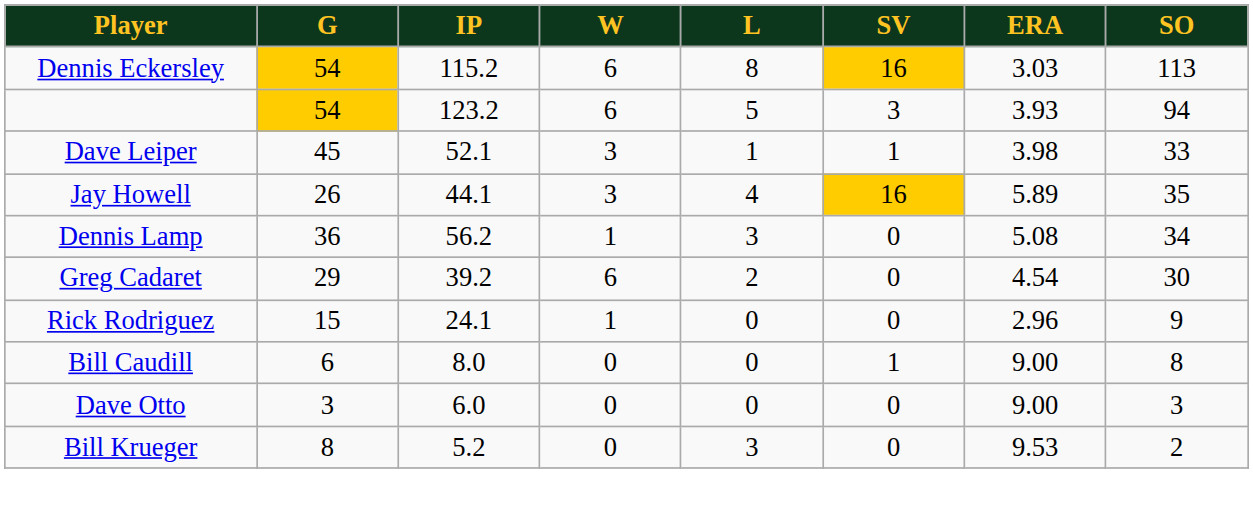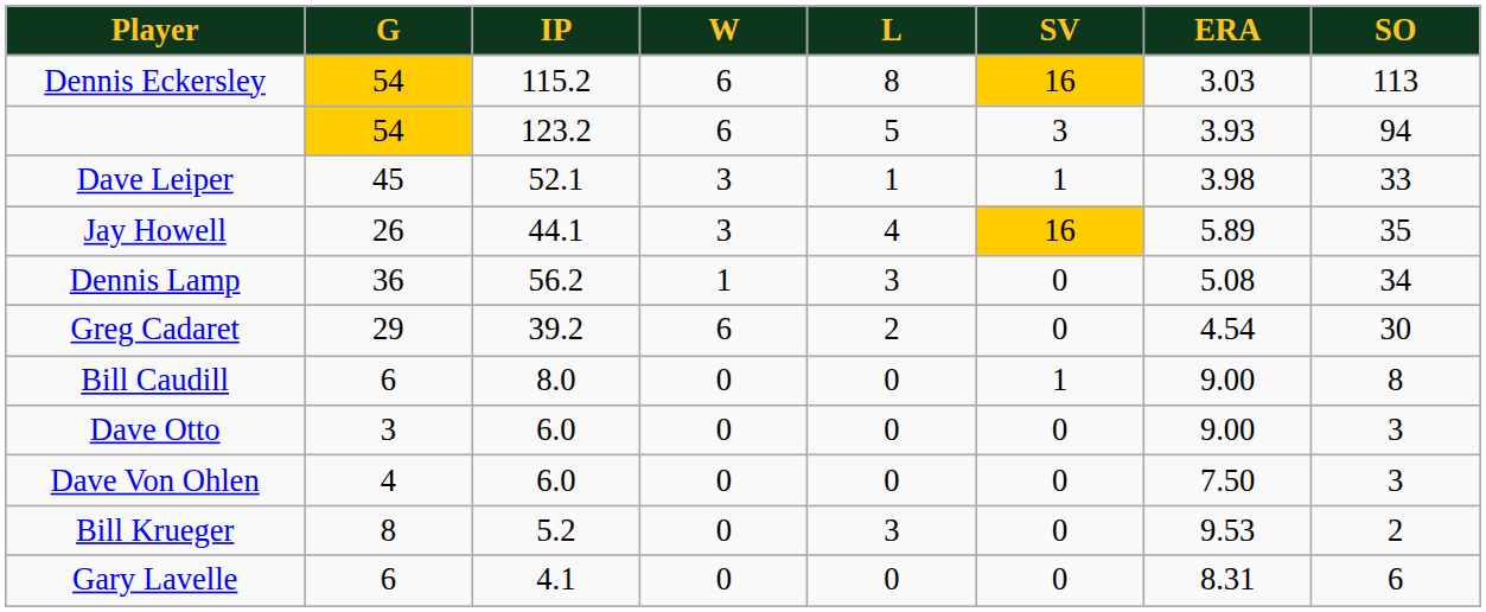- row: Rick Rodriguez | 15 | 24.1 | 1 | 0 | 0 | 2.96 | 9
+ row: Dave Von Ohlen | 4 | 6.0 | 0 | 0 | 0 | 7.50 | 3
+ row: Gary Lavelle | 6 | 4.1 | 0 | 0 | 0 | 8.31 | 6
